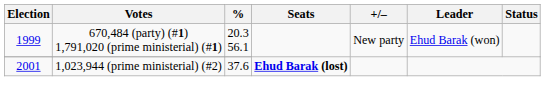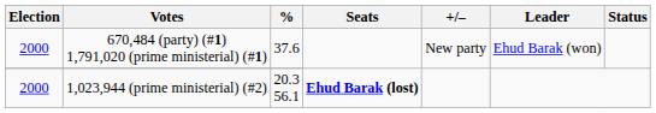670,484 (party) (#1) 1,791,020 (prime ministerial) (#1) | Election: 1999 -> 2000
670,484 (party) (#1) 1,791,020 (prime ministerial) (#1) | %: 20.3 56.1 -> 37.6
1,023,944 (prime ministerial) (#2) | Election: 2001 -> 2000
1,023,944 (prime ministerial) (#2) | %: 37.6 -> 20.3 56.1
